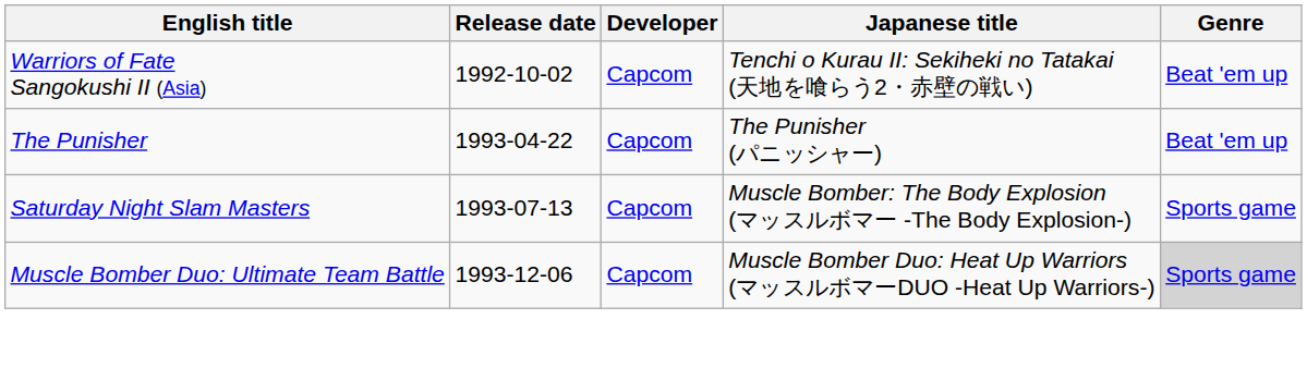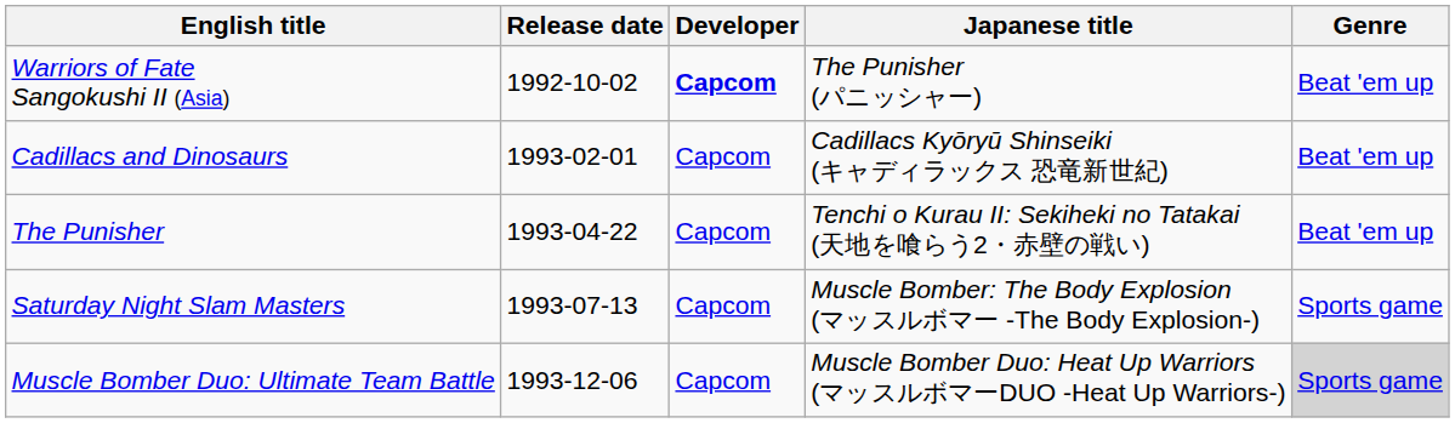Warriors of Fate Sangokushi II (Asia) | Developer: normal -> bold
Warriors of Fate Sangokushi II (Asia) | Japanese title: Tenchi o Kurau II: Sekiheki no Tatakai (天地を喰らう2・赤壁の戦い) -> The Punisher (パニッシャー)
+ row: Cadillacs and Dinosaurs | 1993-02-01 | Capcom | Cadillacs Kyōryū Shinseiki (キャディラックス 恐竜新世紀) | Beat 'em up
The Punisher | Japanese title: The Punisher (パニッシャー) -> Tenchi o Kurau II: Sekiheki no Tatakai (天地を喰らう2・赤壁の戦い)
